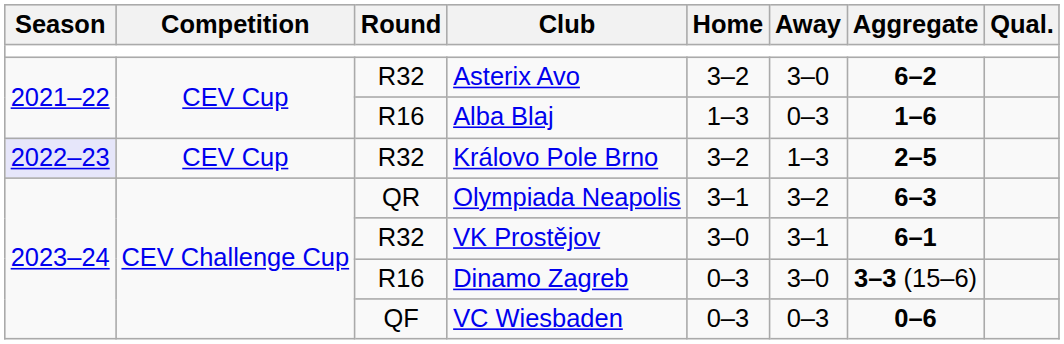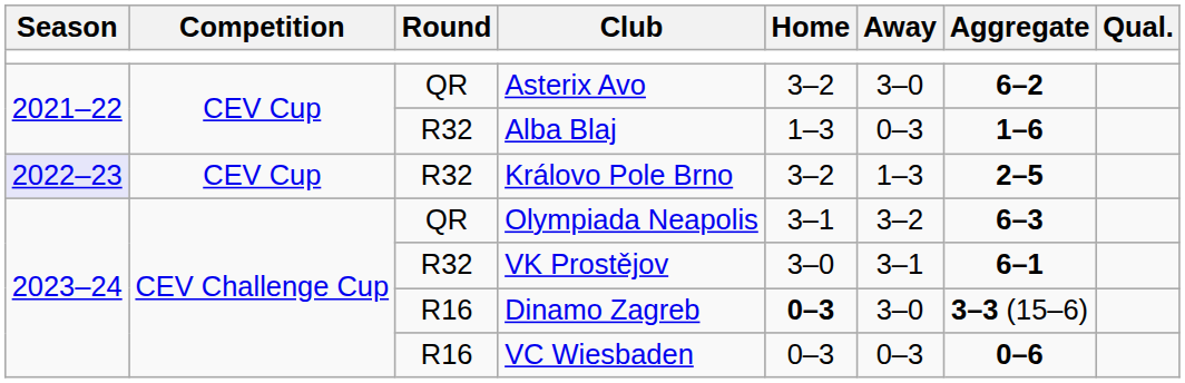Asterix Avo | Round: R32 -> QR
Alba Blaj | Round: R16 -> R32
Dinamo Zagreb | Home: normal -> bold
VC Wiesbaden | Round: QF -> R16
